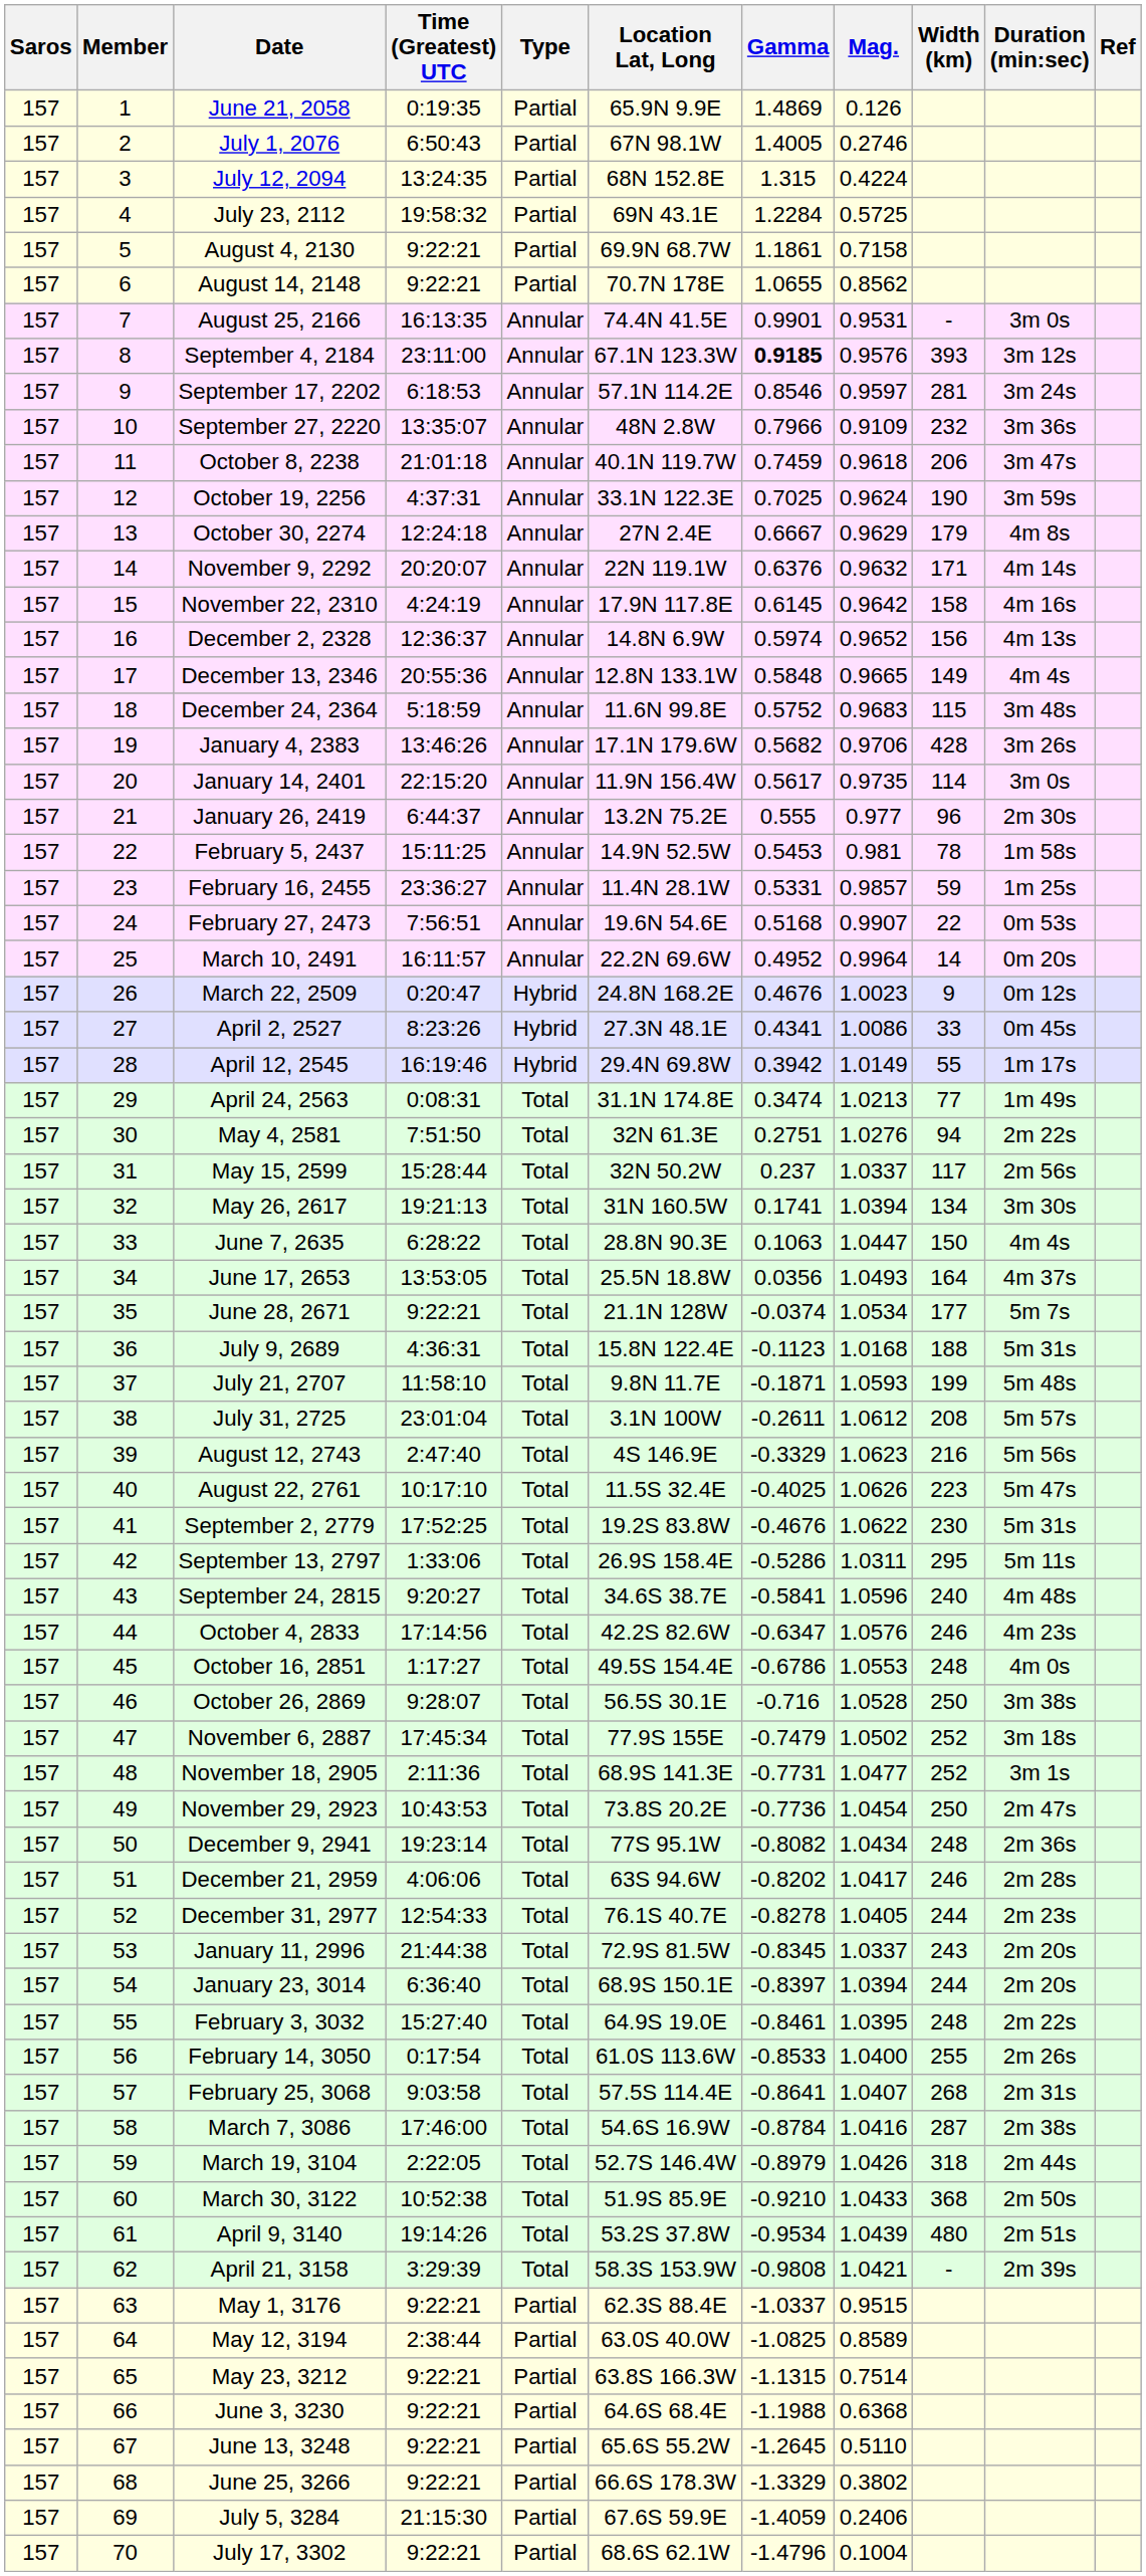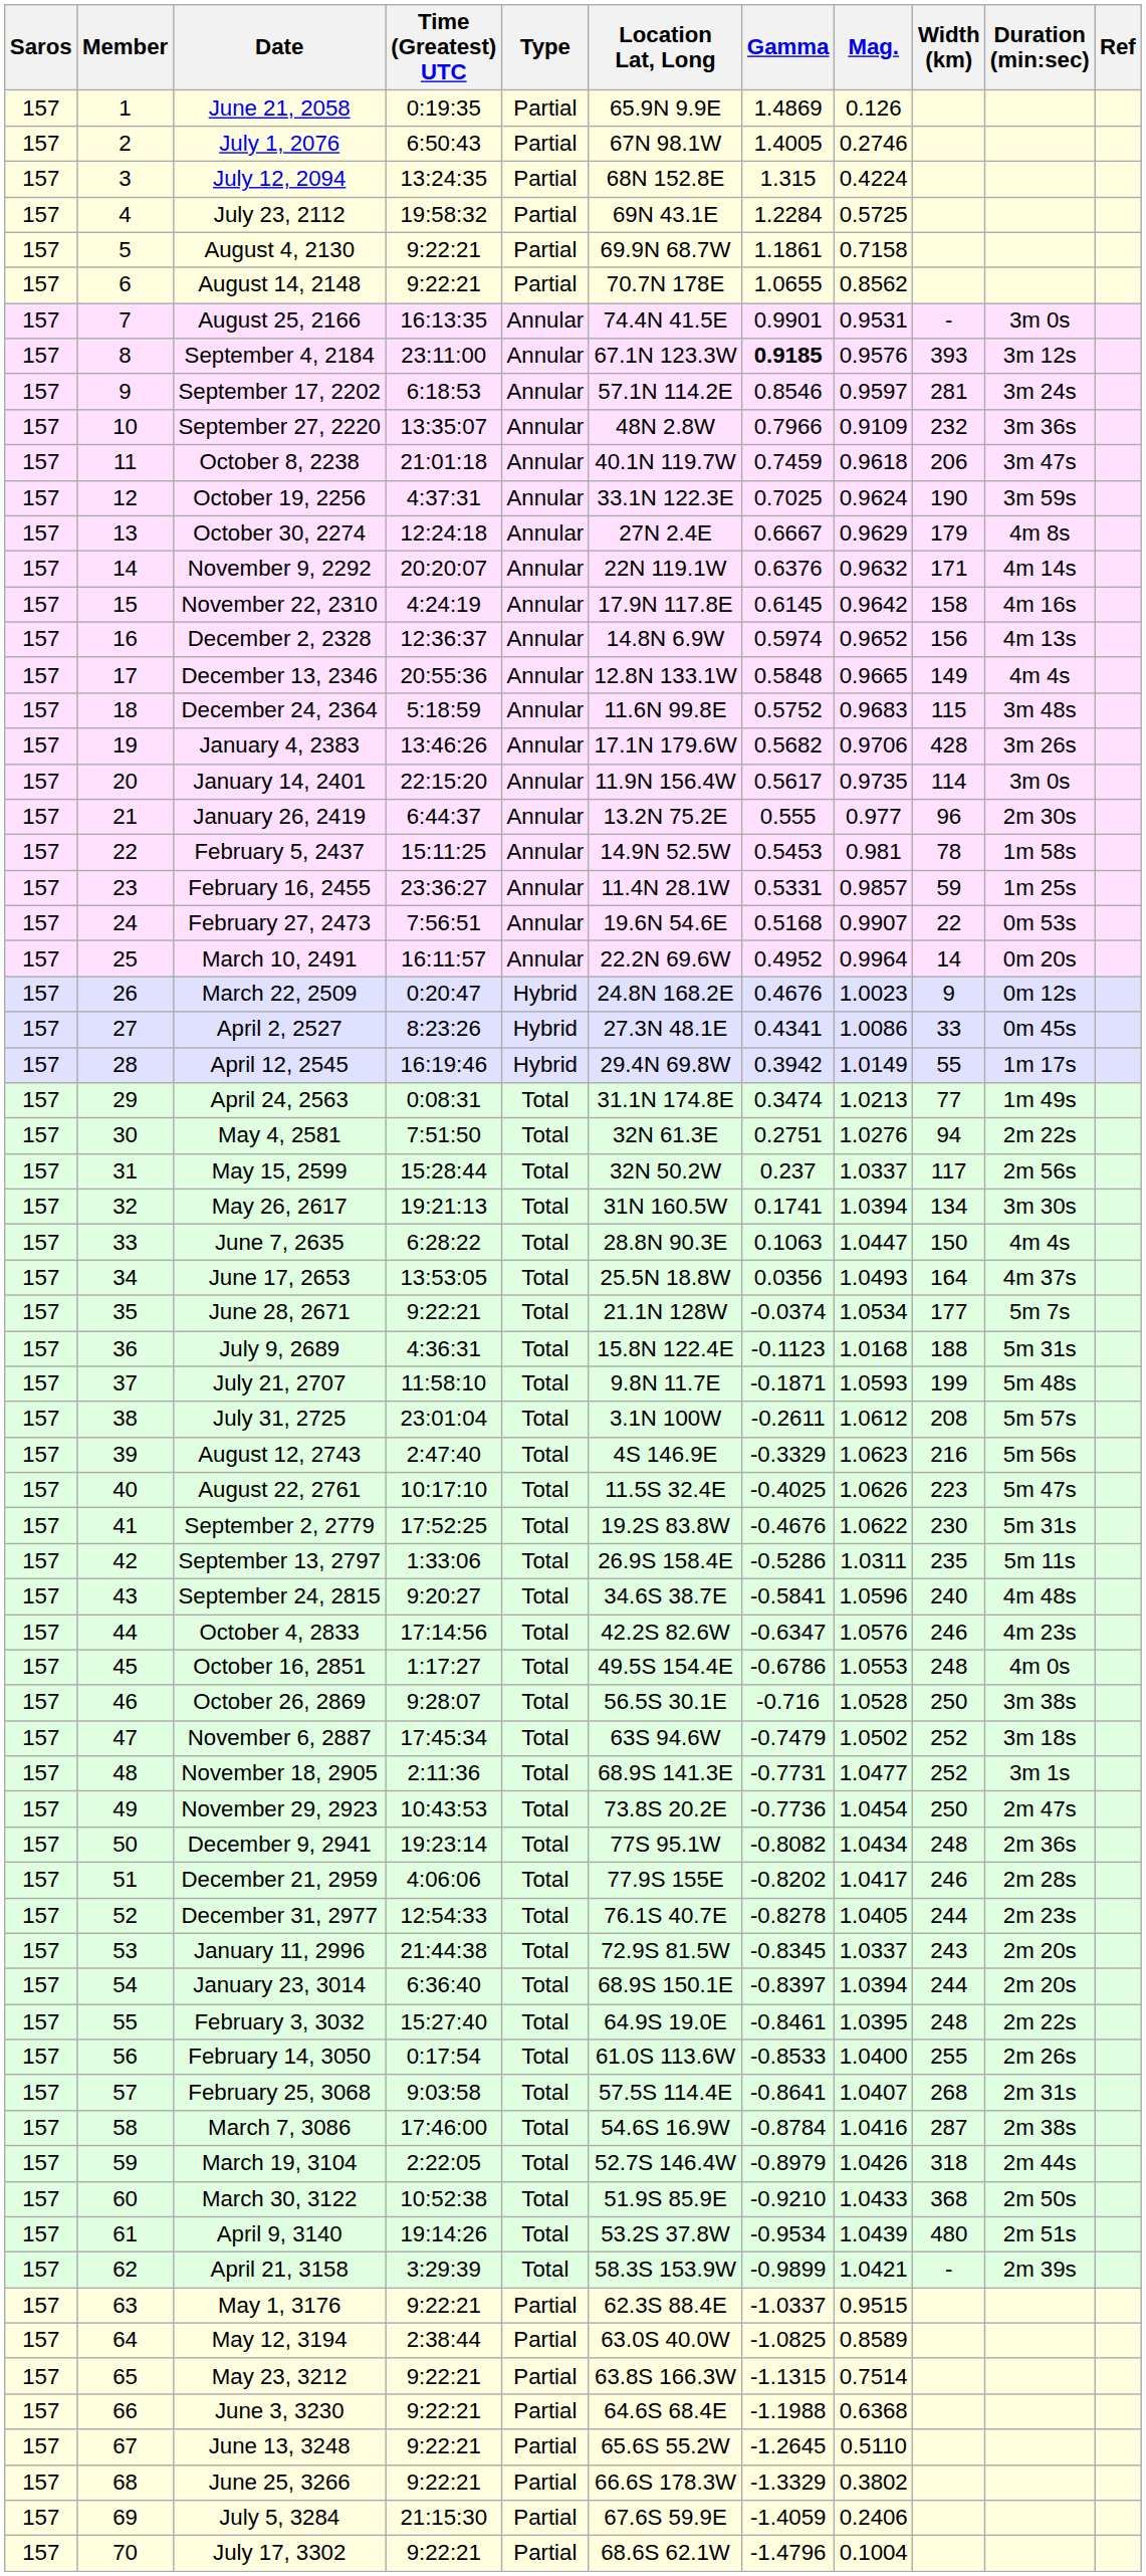September 13, 2797 | Width (km): 295 -> 235
November 6, 2887 | Location Lat, Long: 77.9S 155E -> 63S 94.6W
December 21, 2959 | Location Lat, Long: 63S 94.6W -> 77.9S 155E
April 21, 3158 | Gamma: -0.9808 -> -0.9899
